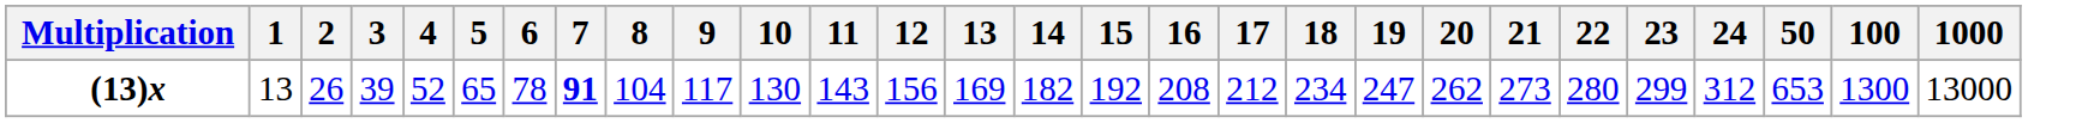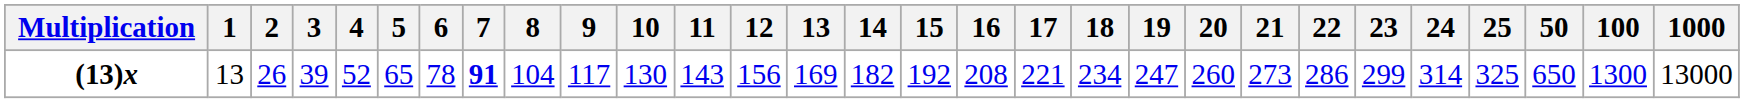+ column: 25 | 325
(13)x | 17: 212 -> 221
(13)x | 20: 262 -> 260
(13)x | 22: 280 -> 286
(13)x | 24: 312 -> 314
(13)x | 50: 653 -> 650
